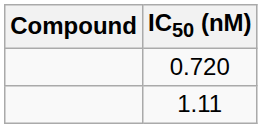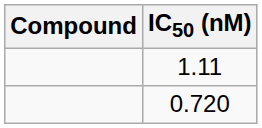rows swapped: 0.720 <-> 1.11
